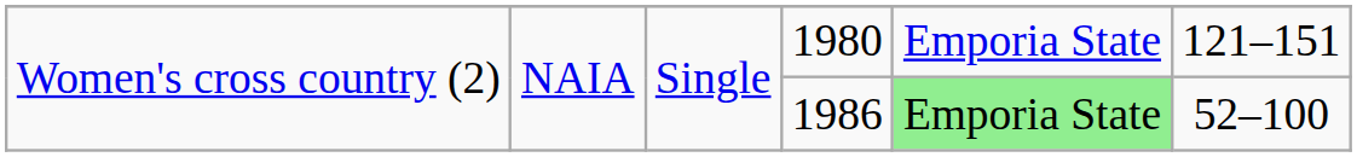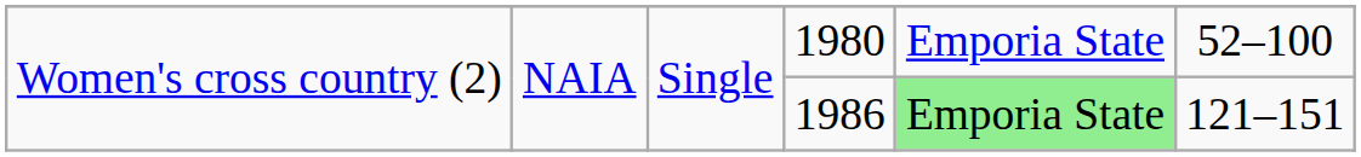1980 | column 6: 121–151 -> 52–100
1986 | column 6: 52–100 -> 121–151
